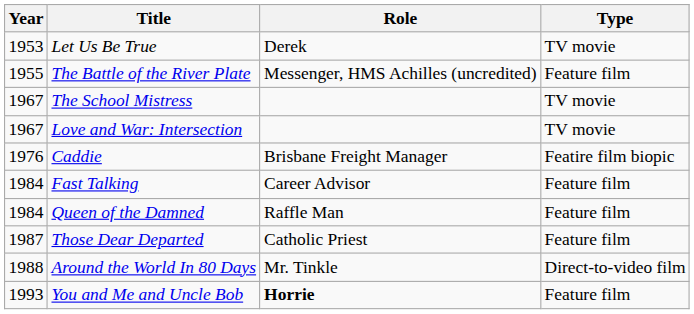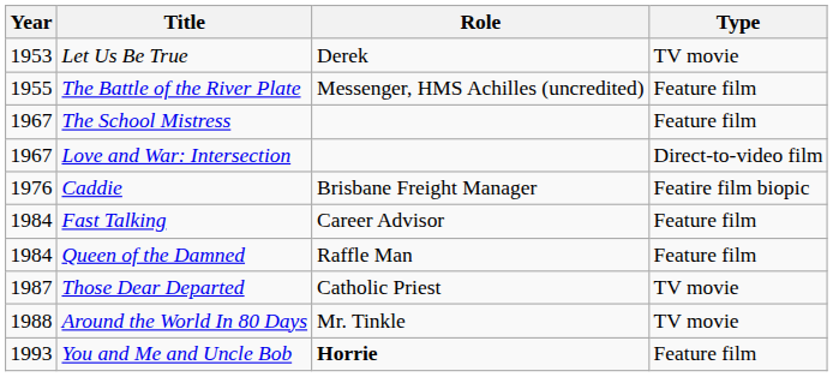The School Mistress | Type: TV movie -> Feature film
Love and War: Intersection | Type: TV movie -> Direct-to-video film
Those Dear Departed | Type: Feature film -> TV movie
Around the World In 80 Days | Type: Direct-to-video film -> TV movie
